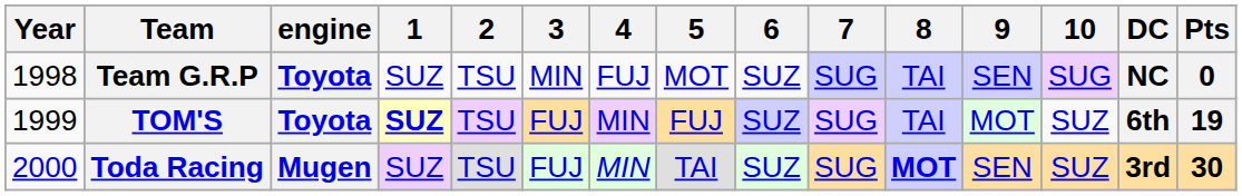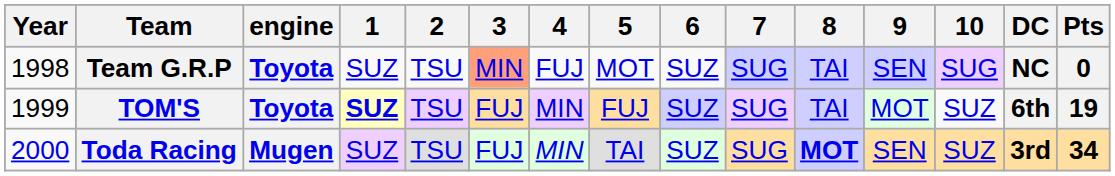Team G.R.P | 3: no background -> lightsalmon background
Toda Racing | Pts: 30 -> 34
